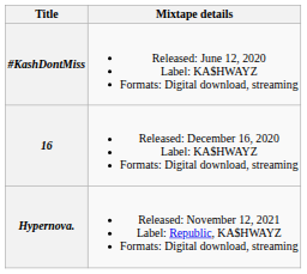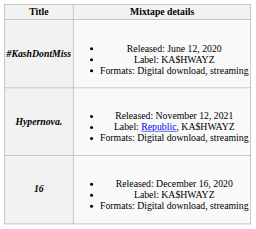rows swapped: 16 <-> Hypernova.
